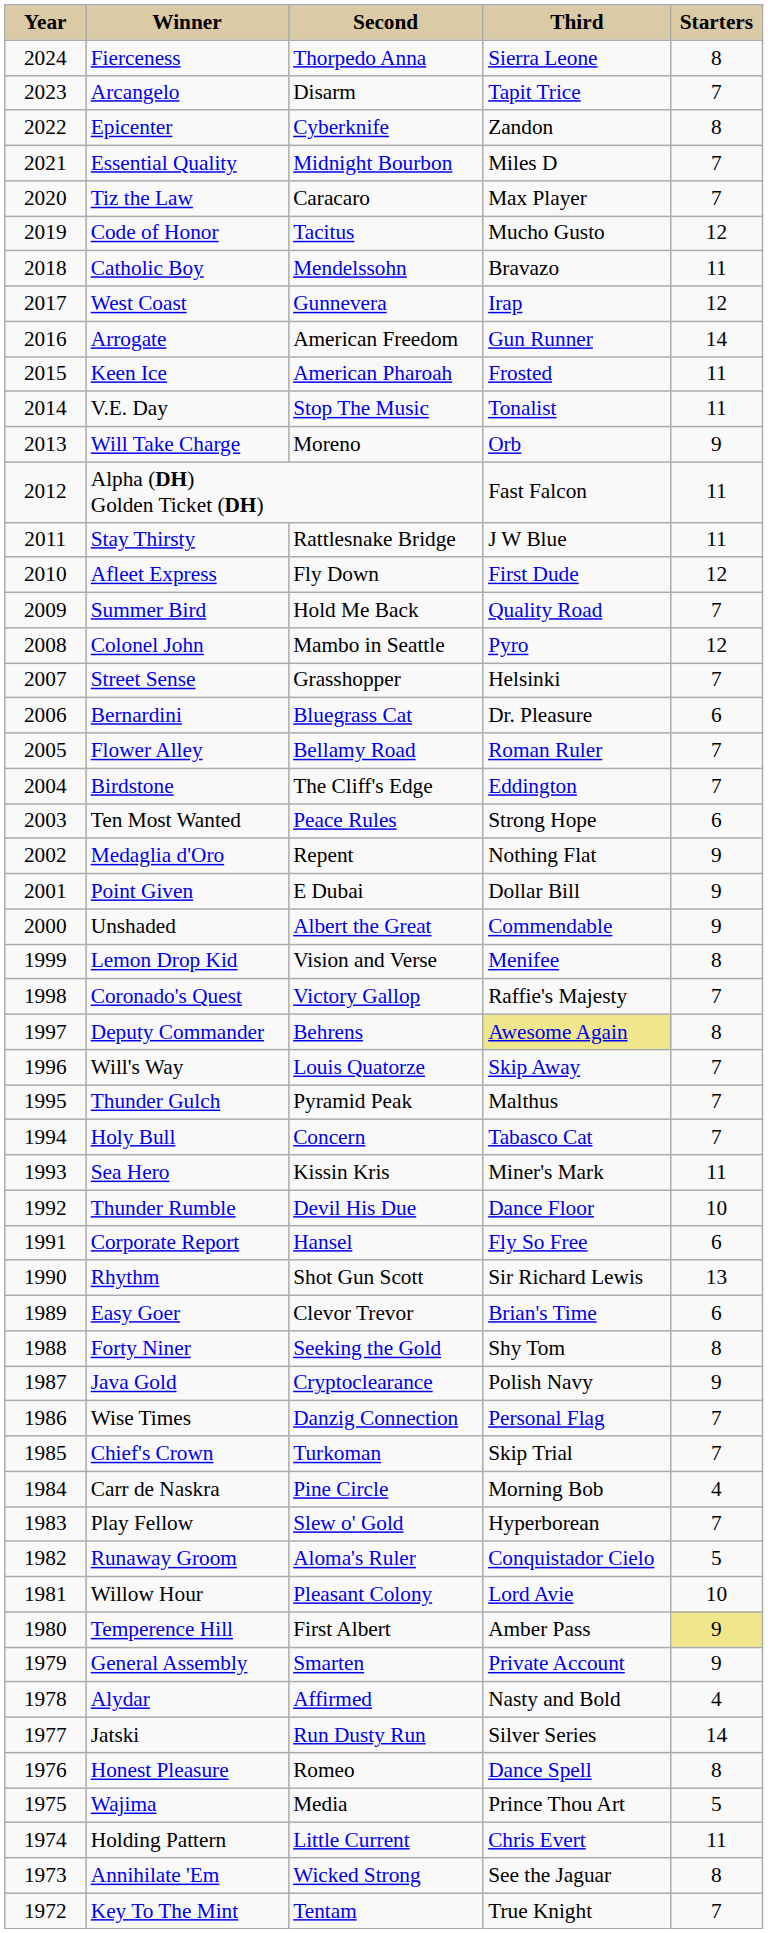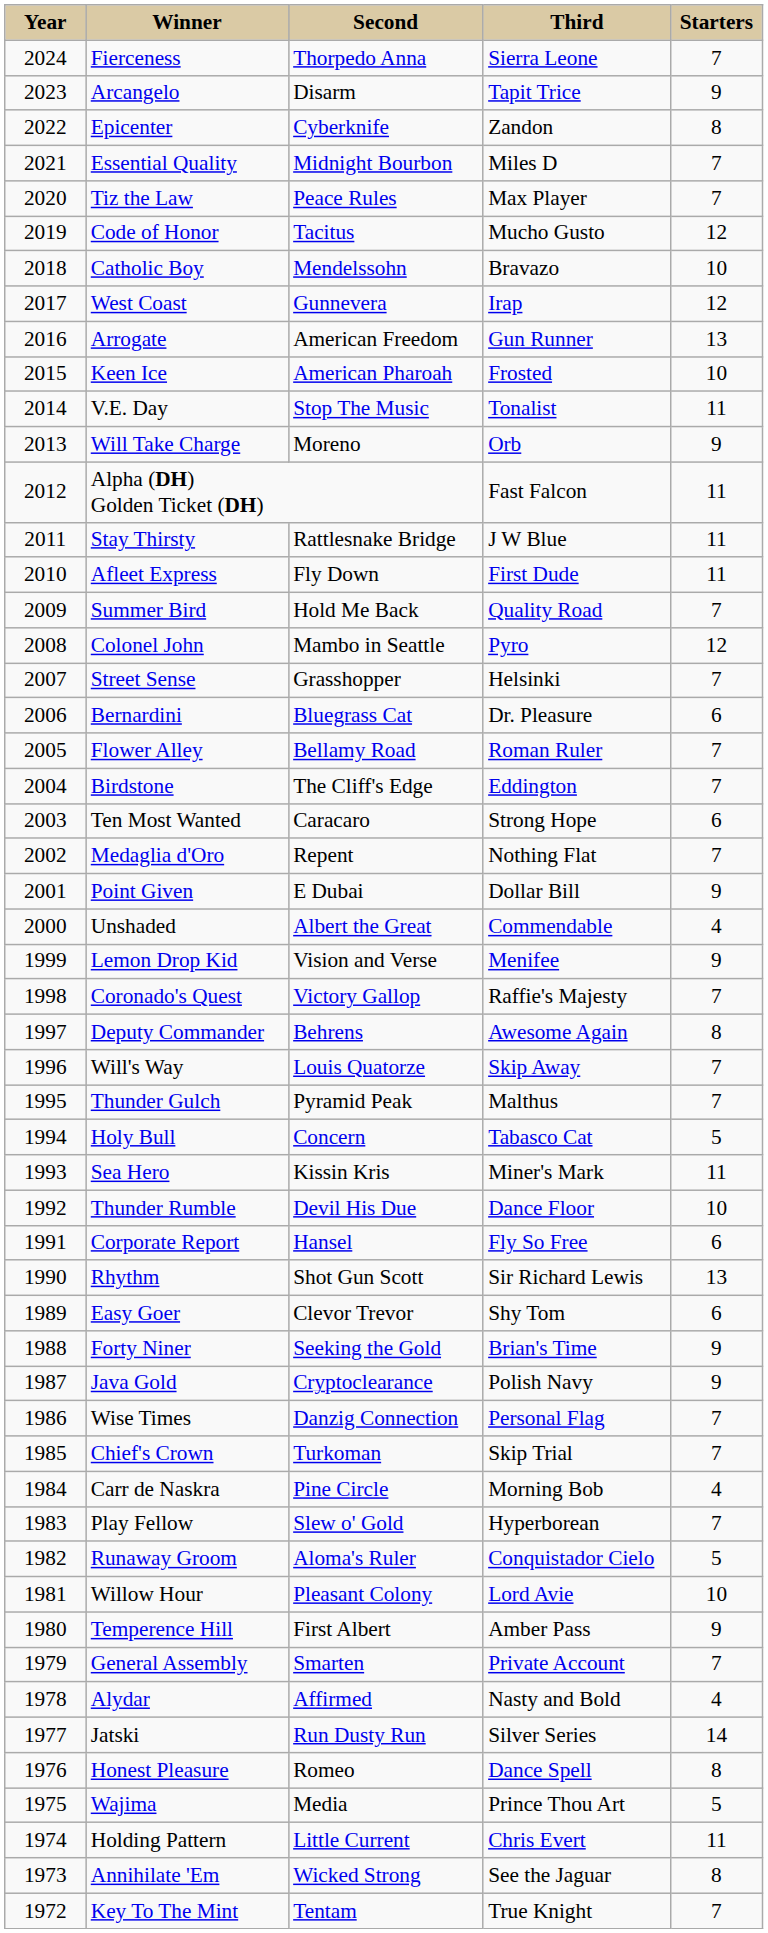Fierceness | Starters: 8 -> 7
Arcangelo | Starters: 7 -> 9
Tiz the Law | Second: Caracaro -> Peace Rules
Catholic Boy | Starters: 11 -> 10
Arrogate | Starters: 14 -> 13
Keen Ice | Starters: 11 -> 10
Afleet Express | Starters: 12 -> 11
Ten Most Wanted | Second: Peace Rules -> Caracaro
Medaglia d'Oro | Starters: 9 -> 7
Unshaded | Starters: 9 -> 4
Lemon Drop Kid | Starters: 8 -> 9
Deputy Commander | Third: khaki background -> no background
Holy Bull | Starters: 7 -> 5
Easy Goer | Third: Brian's Time -> Shy Tom
Forty Niner | Third: Shy Tom -> Brian's Time
Forty Niner | Starters: 8 -> 9
Temperence Hill | Starters: khaki background -> no background
General Assembly | Starters: 9 -> 7
